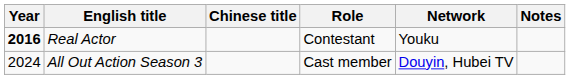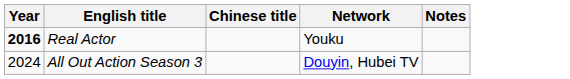- column: Role | Contestant | Cast member
